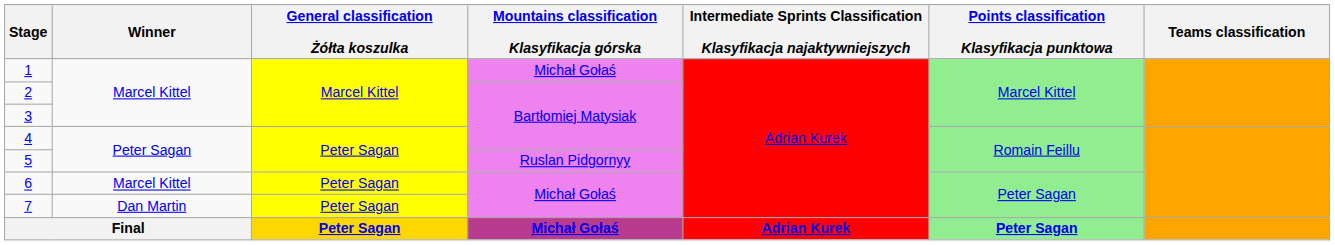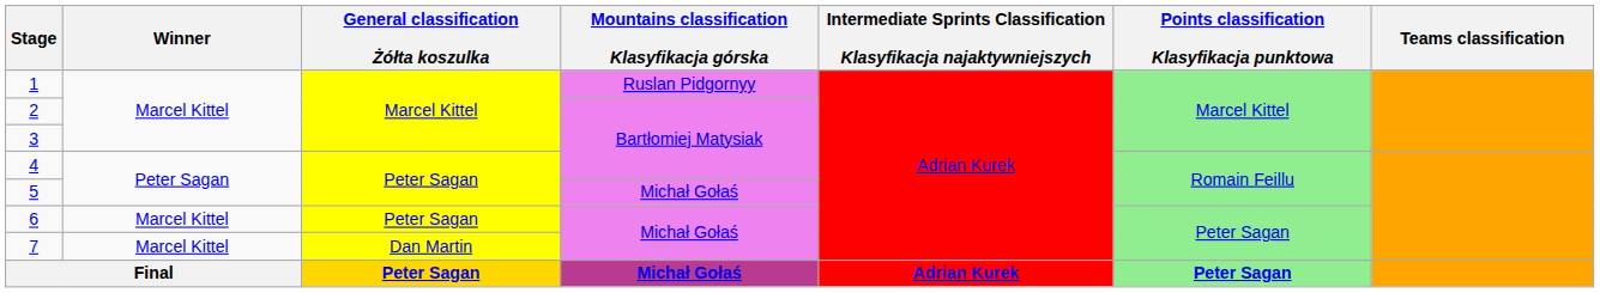1 | Mountains classification Klasyfikacja górska: Michał Gołaś -> Ruslan Pidgornyy
5 | Mountains classification Klasyfikacja górska: Ruslan Pidgornyy -> Michał Gołaś
7 | Winner: Dan Martin -> Marcel Kittel
7 | General classification Żółta koszulka: Peter Sagan -> Dan Martin
